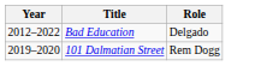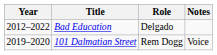+ column: Notes | Voice
